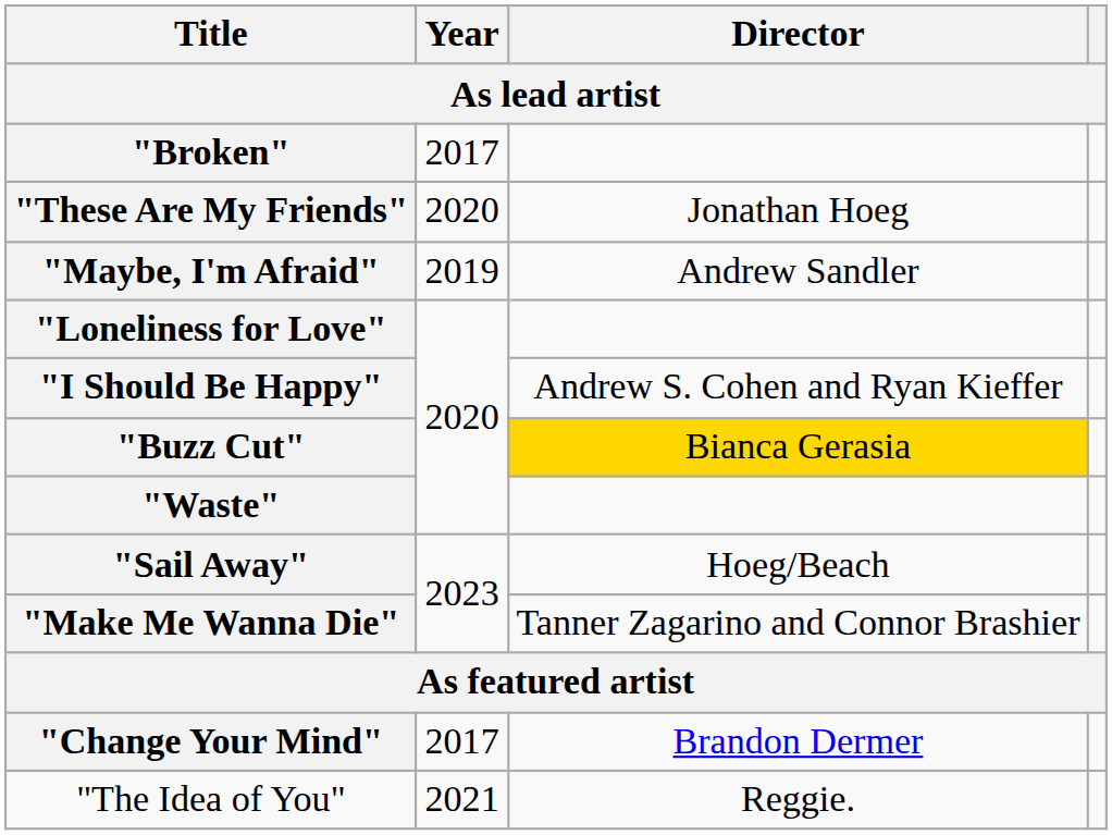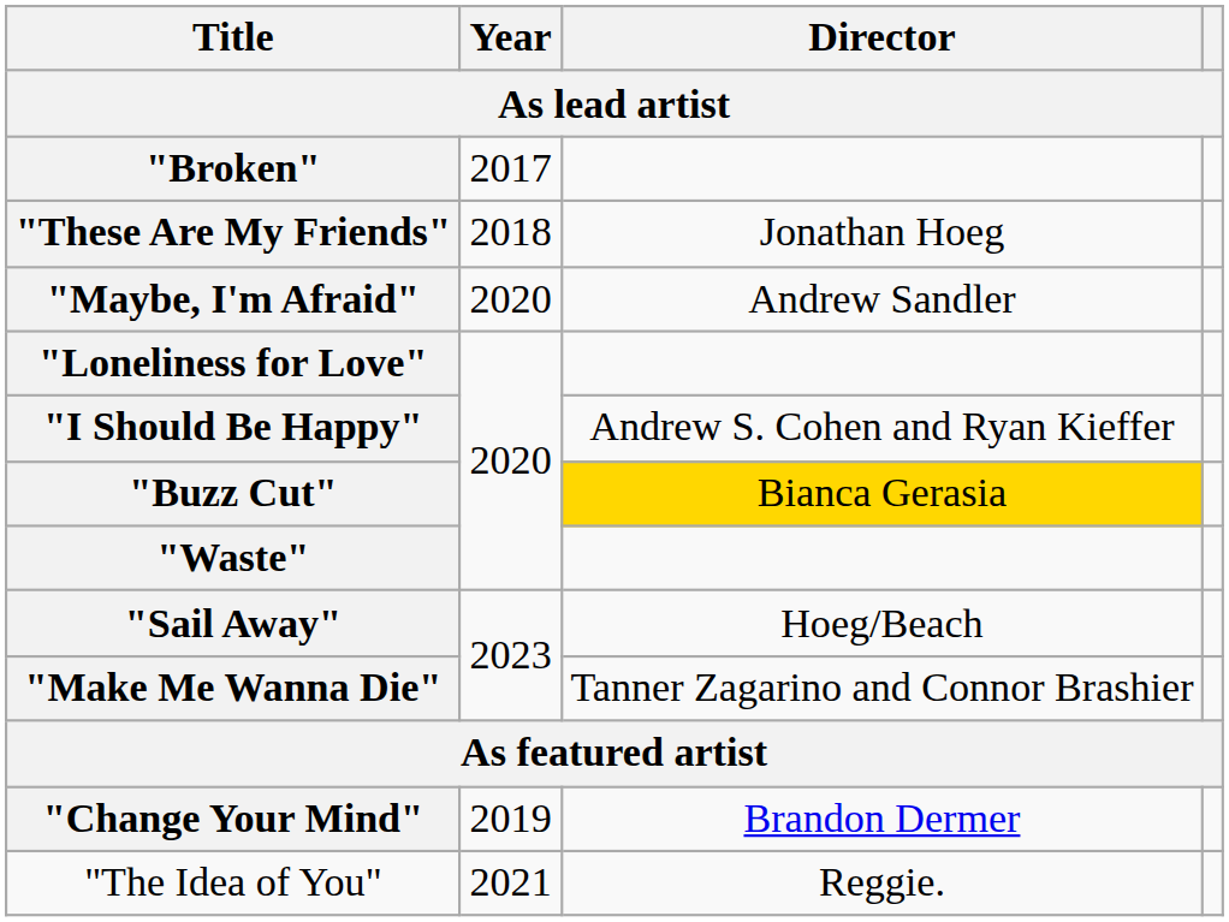"These Are My Friends" | Year: 2020 -> 2018
"Maybe, I'm Afraid" | Year: 2019 -> 2020
"Change Your Mind" | Year: 2017 -> 2019
